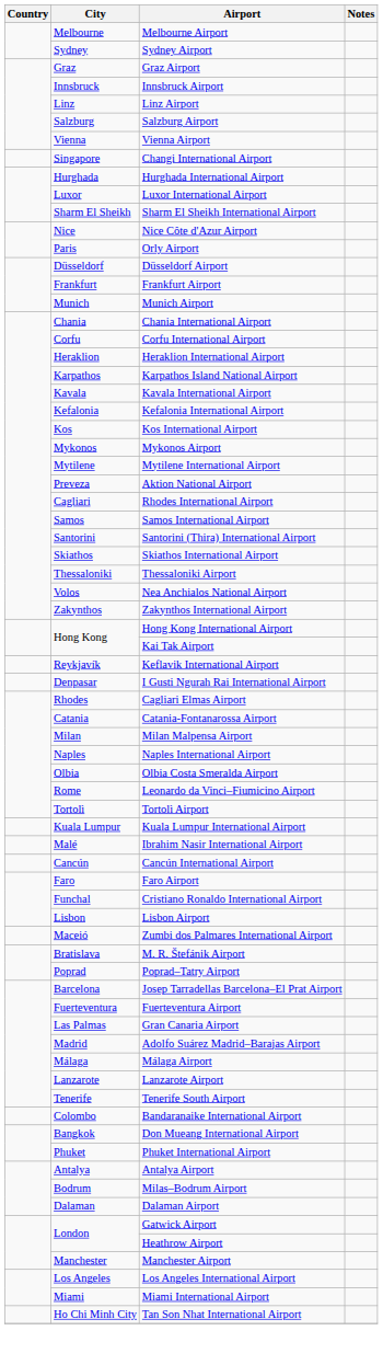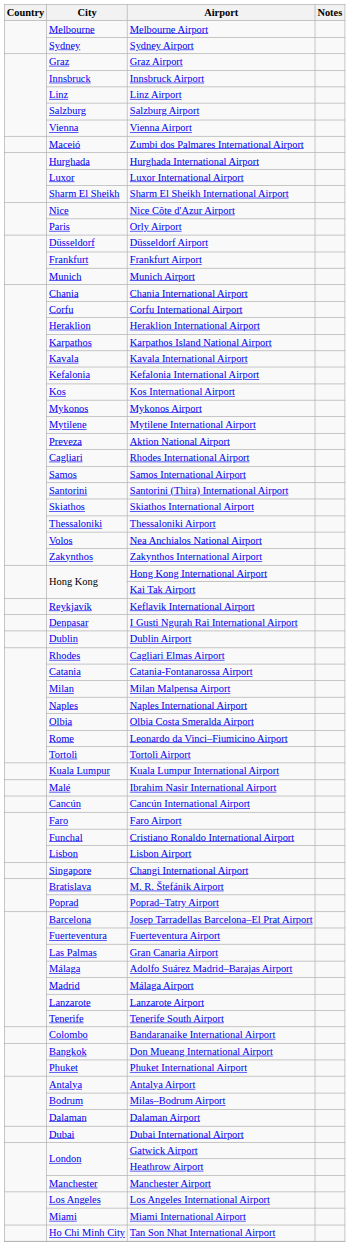rows swapped: Zumbi dos Palmares International Airport <-> Changi International Airport
+ row: Dublin | Dublin Airport
Adolfo Suárez Madrid–Barajas Airport | City: Madrid -> Málaga
Málaga Airport | City: Málaga -> Madrid
+ row: Dubai | Dubai International Airport
